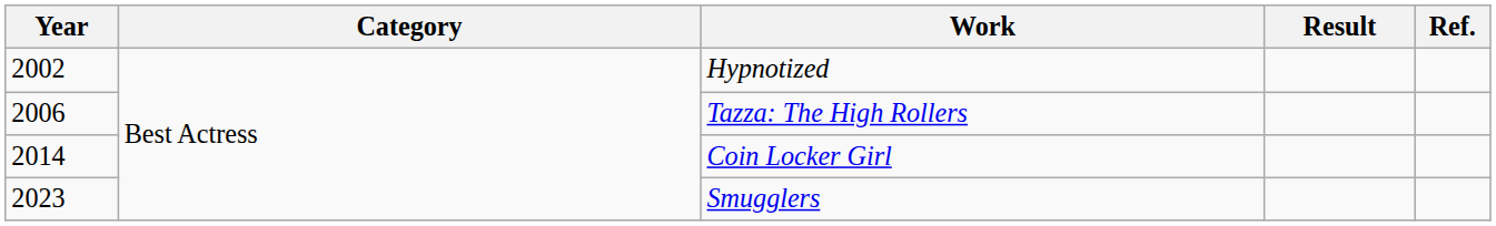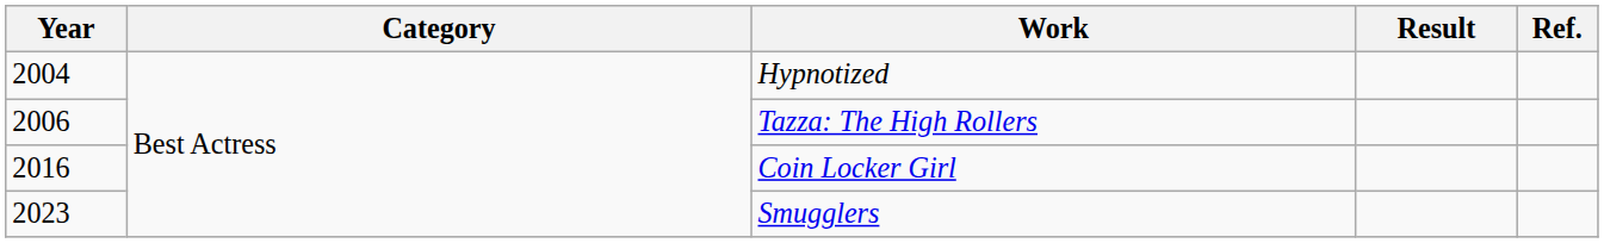Hypnotized | Year: 2002 -> 2004
Coin Locker Girl | Year: 2014 -> 2016
